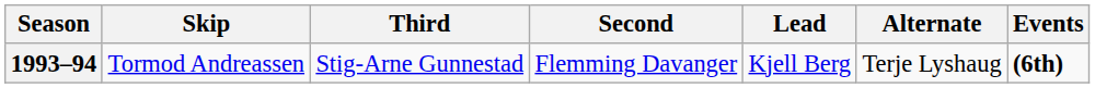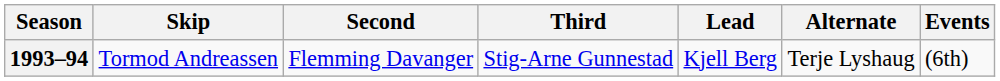columns swapped: Third <-> Second
1993–94 | Events: bold -> normal
